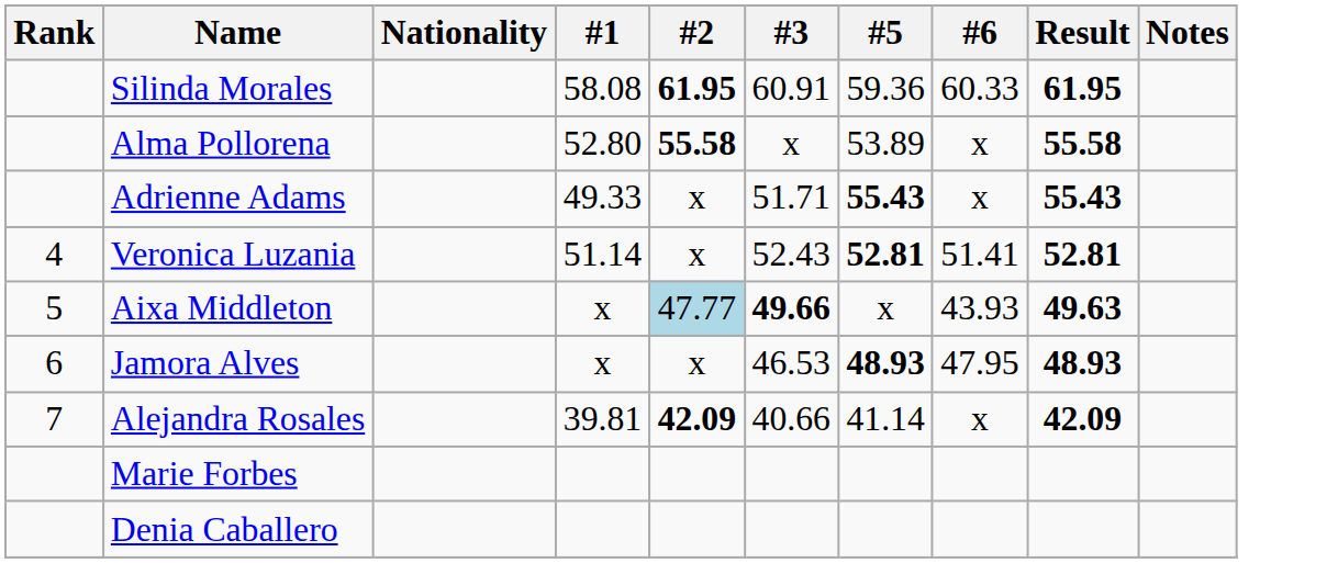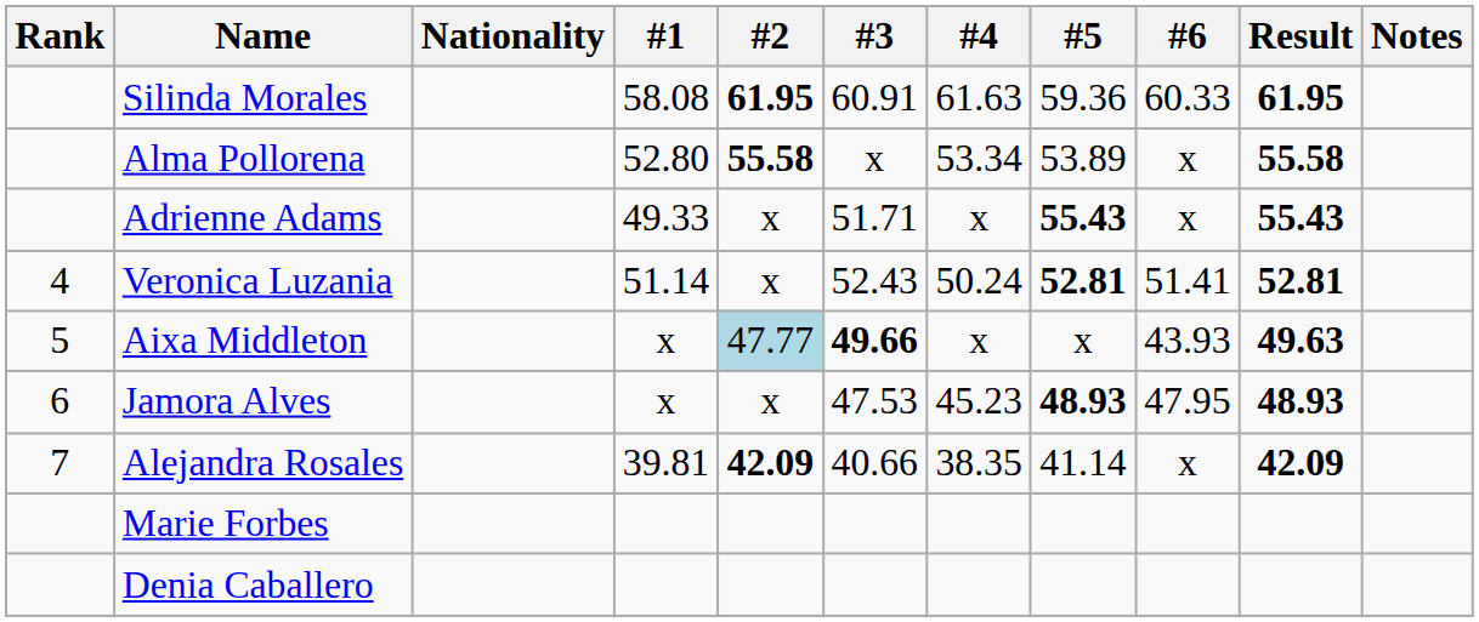+ column: #4 | 61.63 | 53.34 | x | 50.24 | x | 45.23 | 38.35
Jamora Alves | #3: 46.53 -> 47.53
